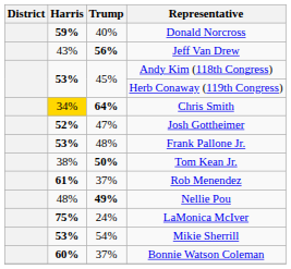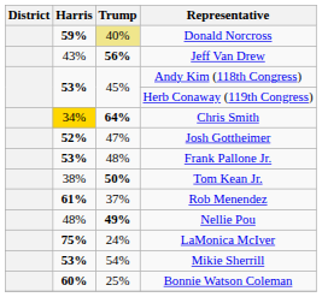Donald Norcross | Trump: no background -> khaki background
Bonnie Watson Coleman | Trump: 37% -> 25%
